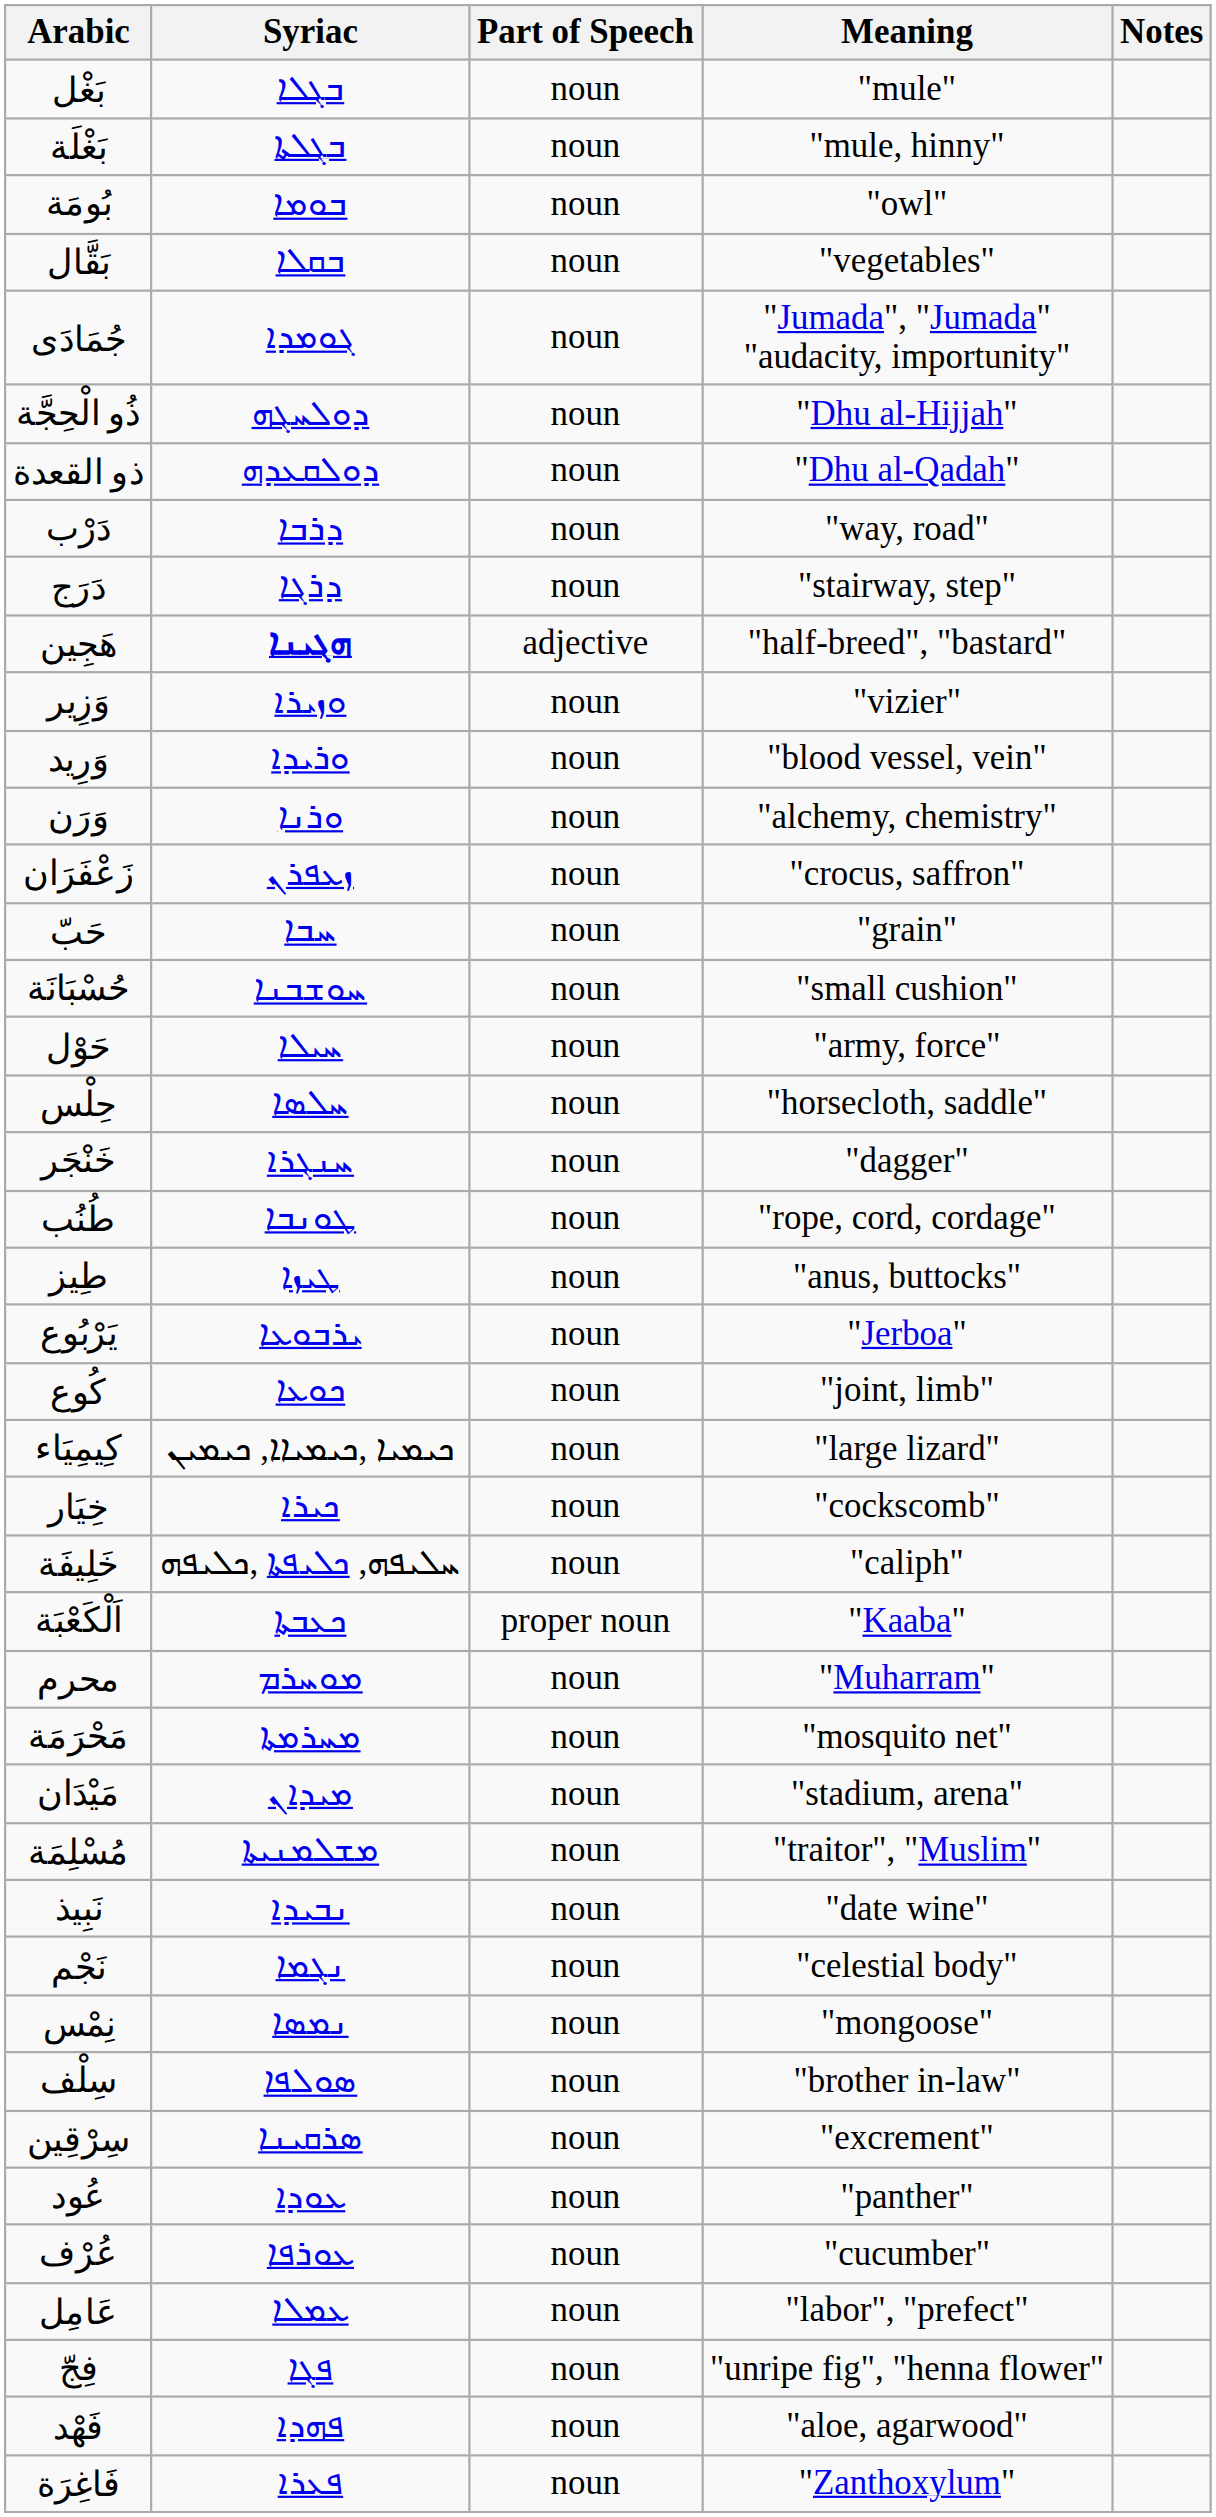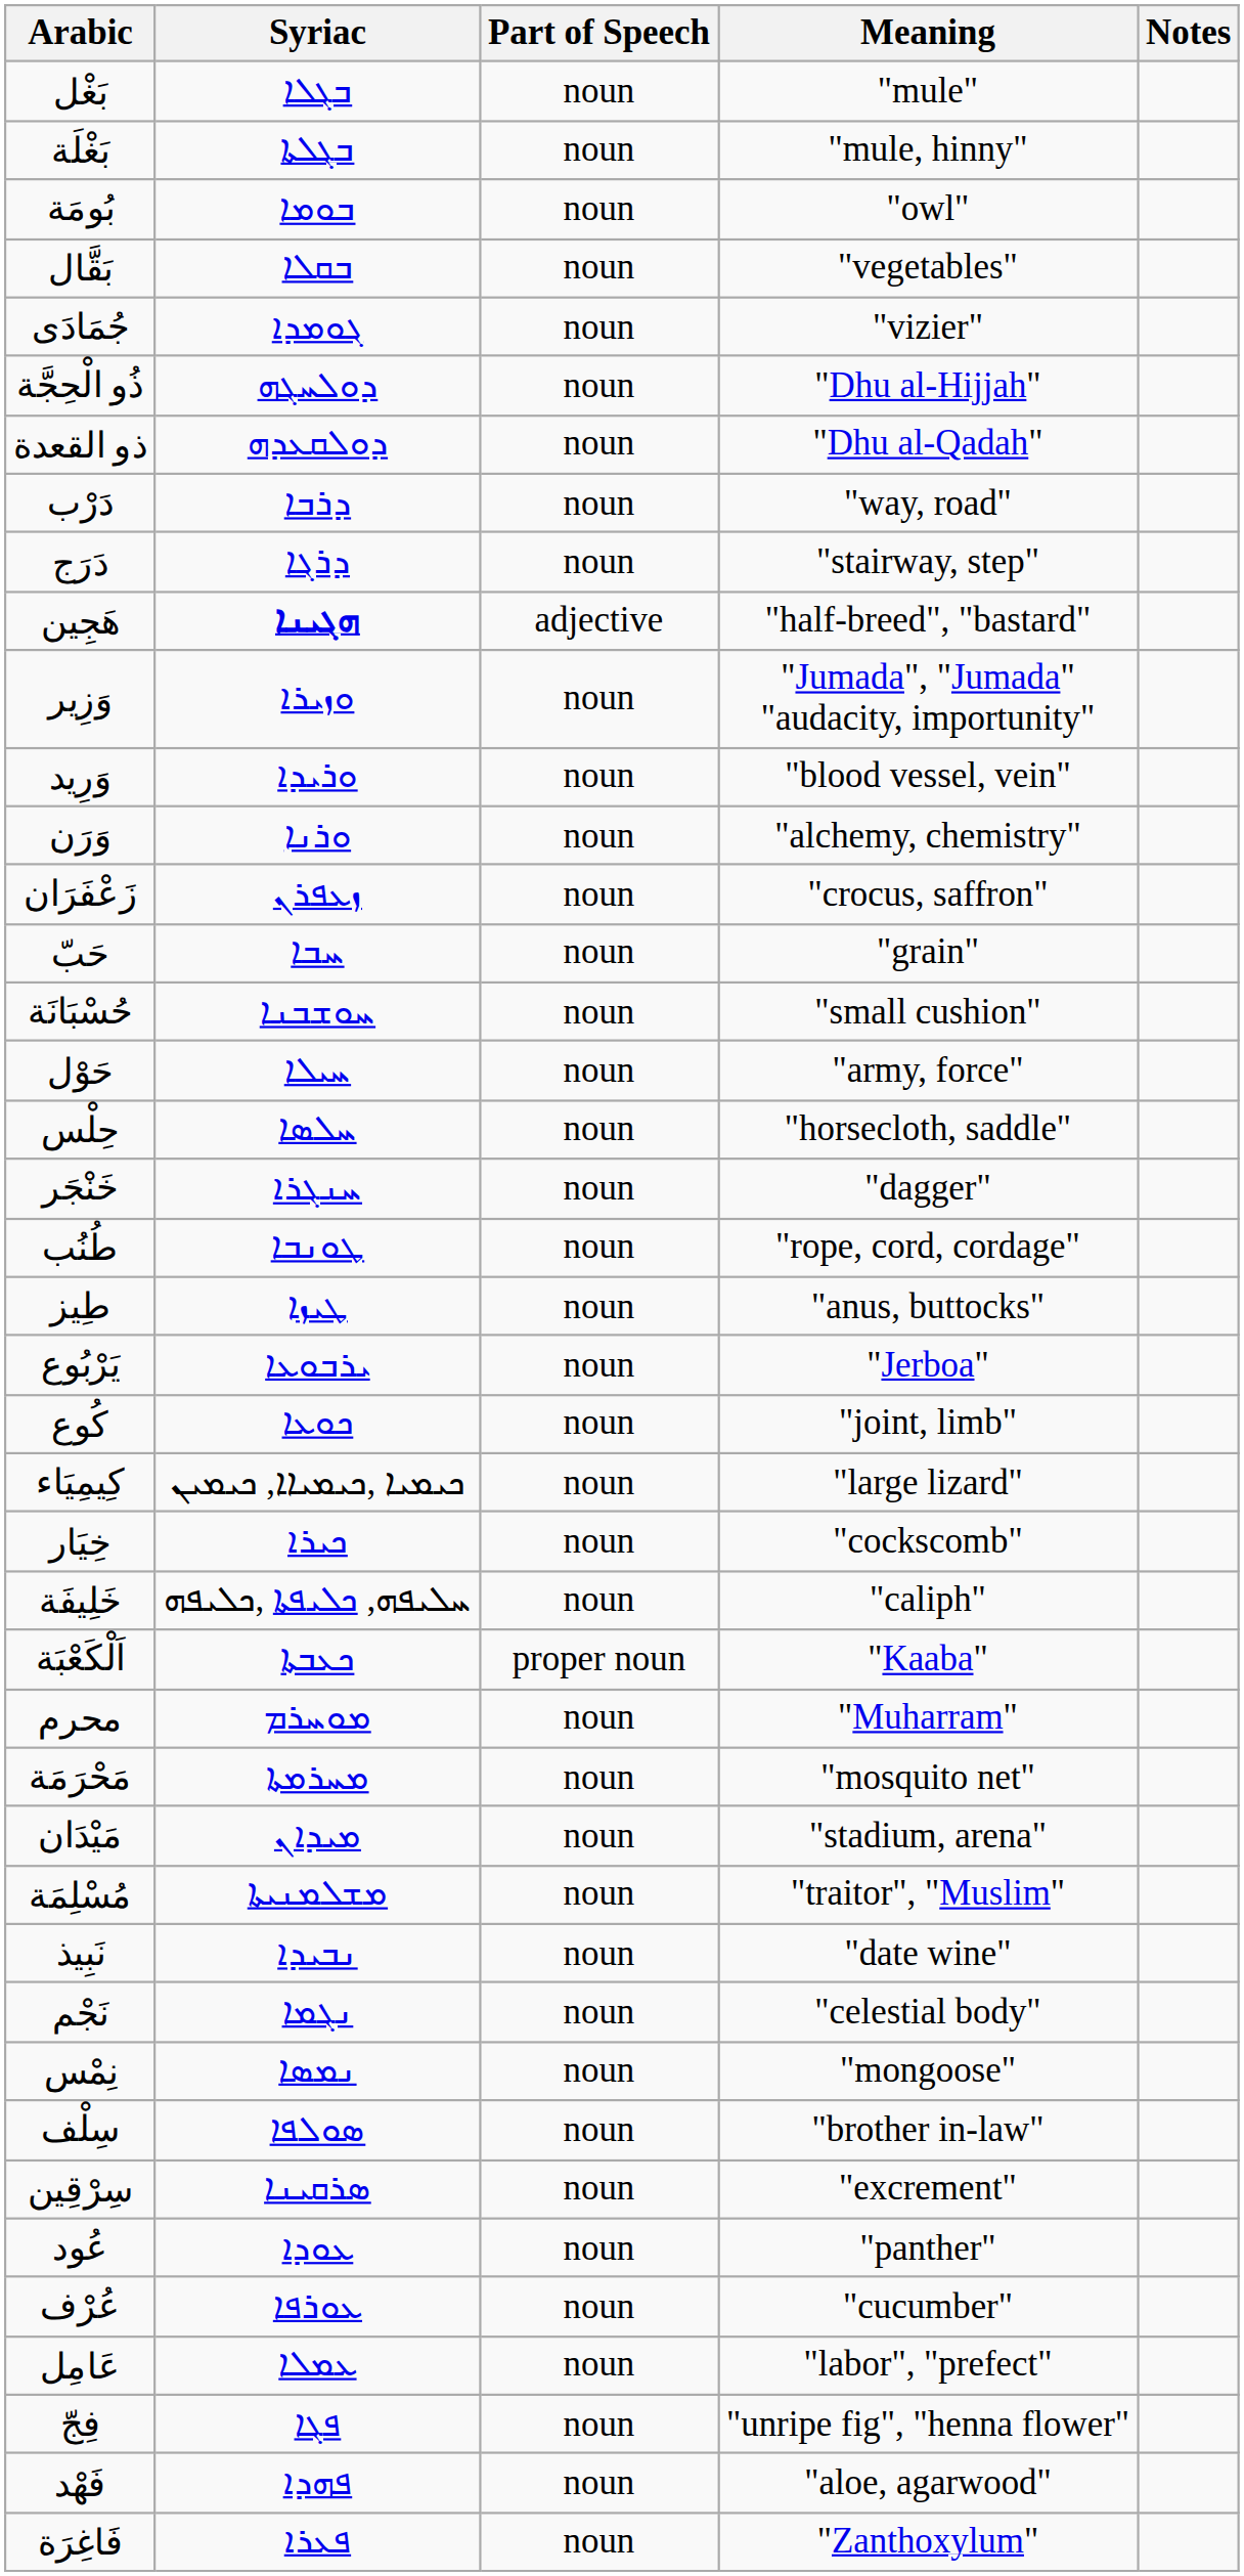جُمَادَى | Meaning: "Jumada", "Jumada" "audacity, importunity" -> "vizier"
وَزِير | Meaning: "vizier" -> "Jumada", "Jumada" "audacity, importunity"
